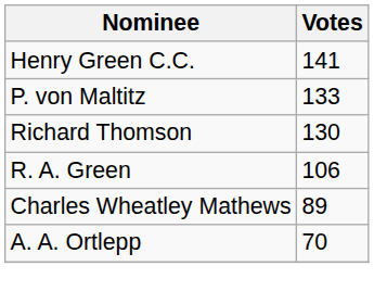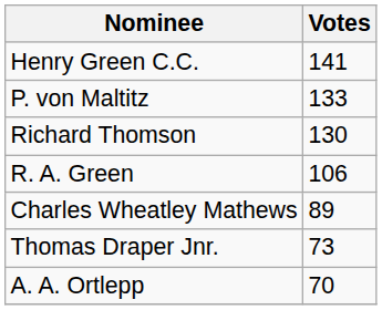+ row: Thomas Draper Jnr. | 73
